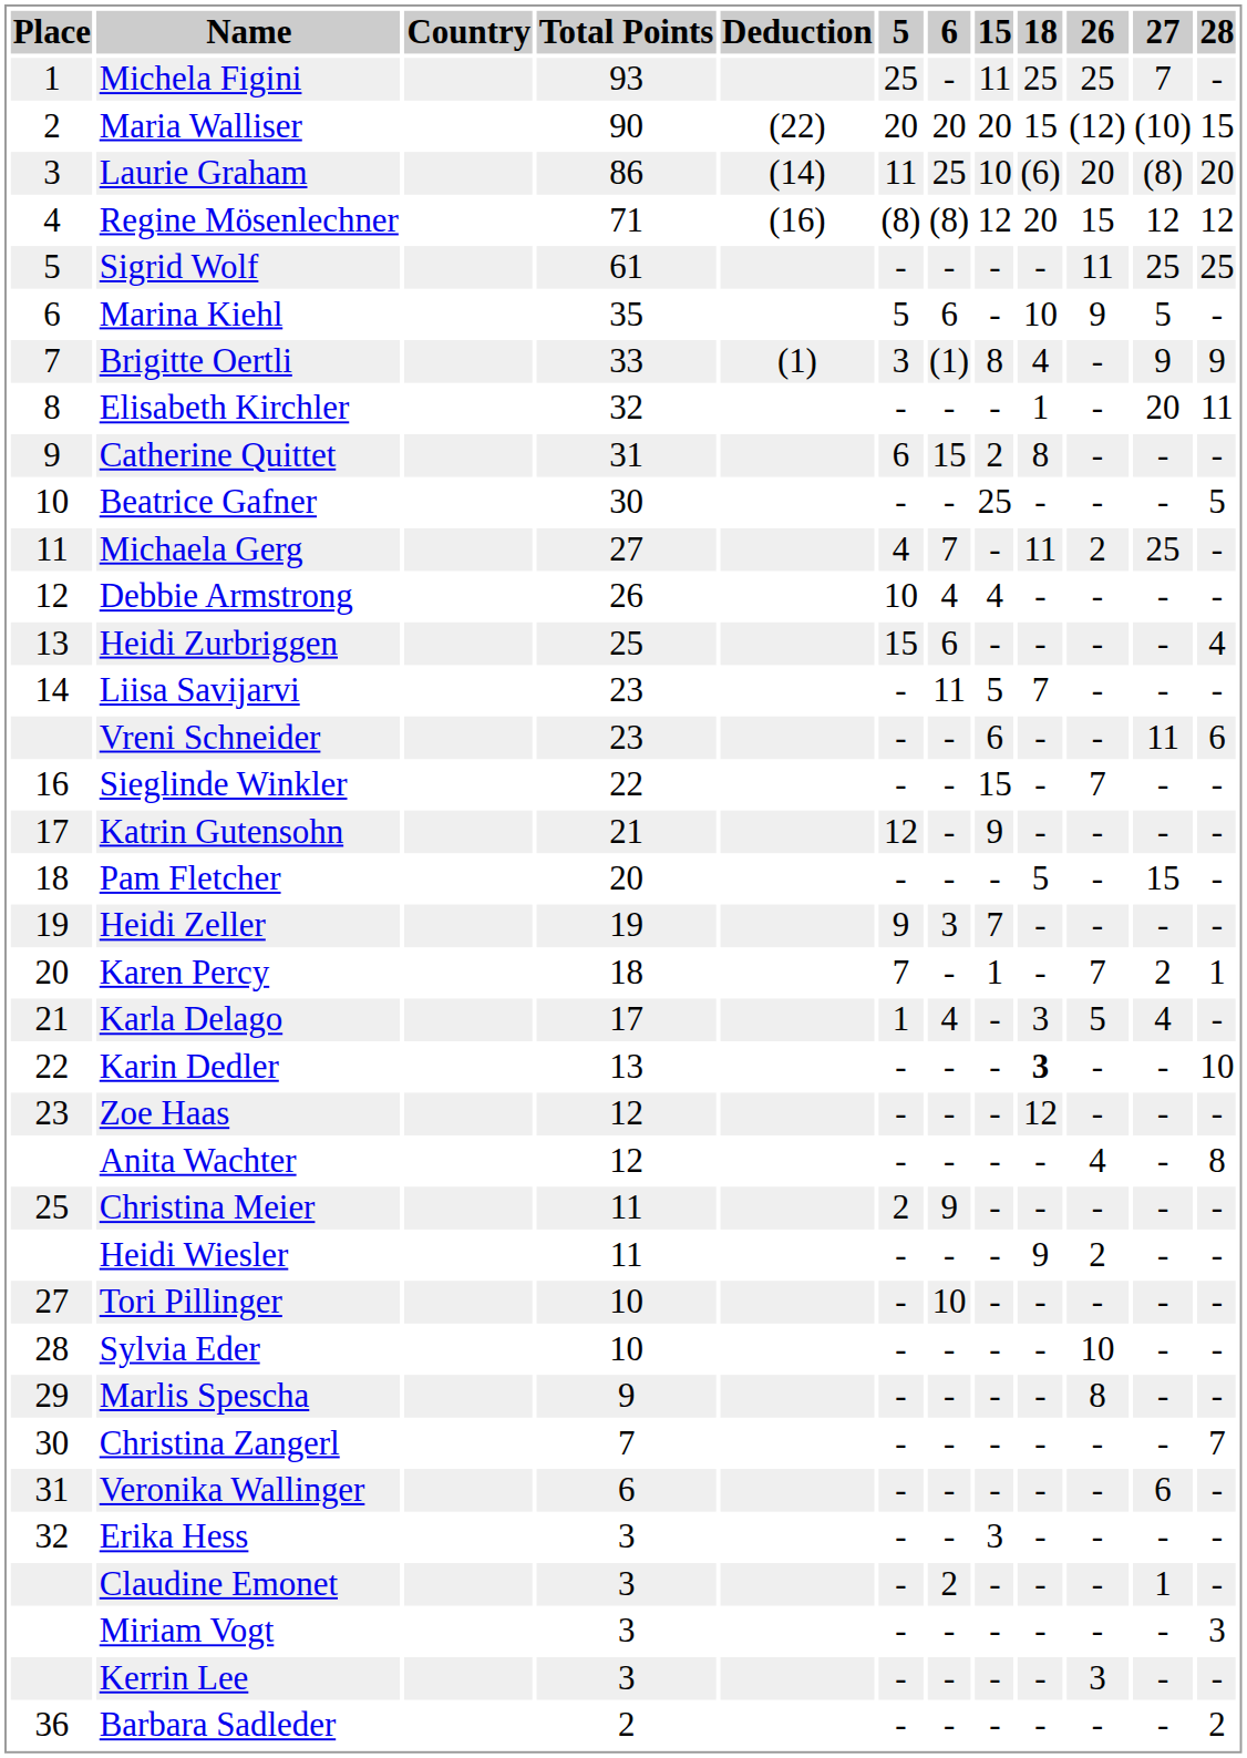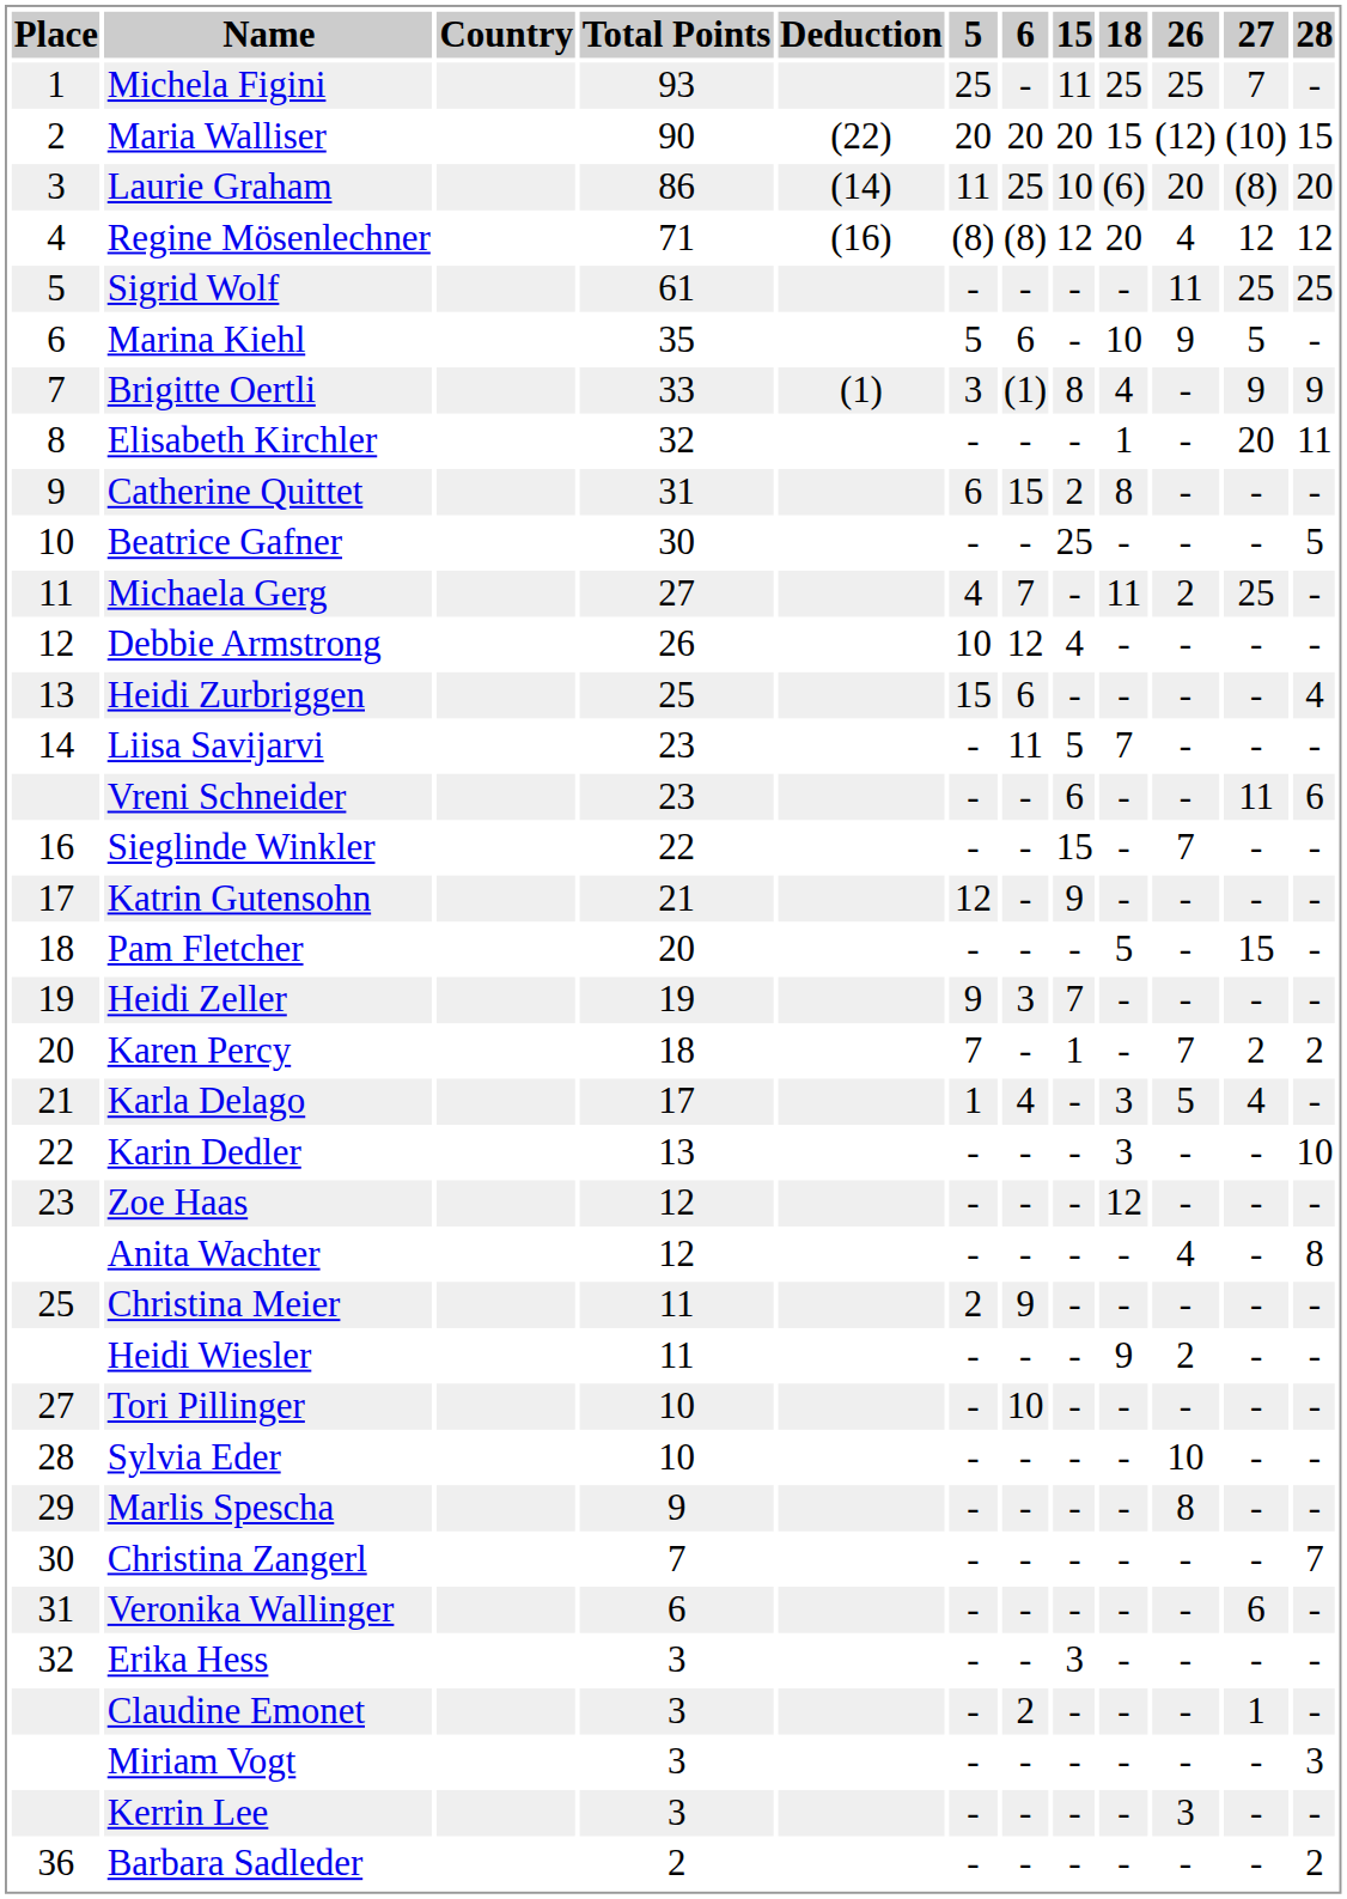Regine Mösenlechner | 26: 15 -> 4
Debbie Armstrong | 6: 4 -> 12
Karen Percy | 28: 1 -> 2
Karin Dedler | 18: bold -> normal
